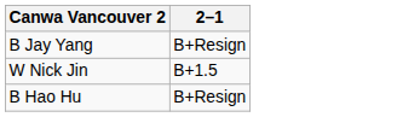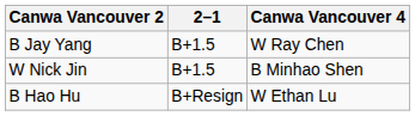+ column: Canwa Vancouver 4 | W Ray Chen | B Minhao Shen | W Ethan Lu
B Jay Yang | 2–1: B+Resign -> B+1.5
